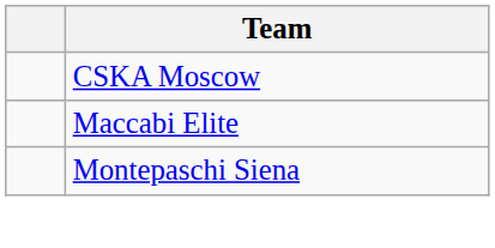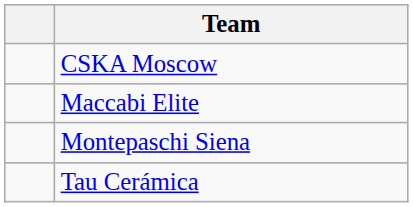+ row: Tau Cerámica
